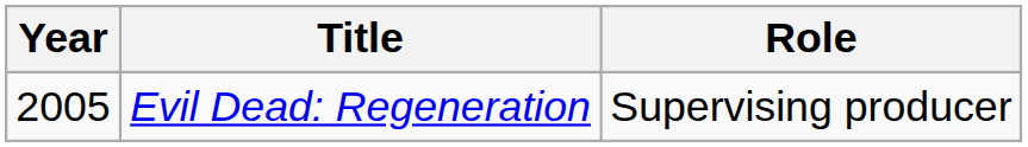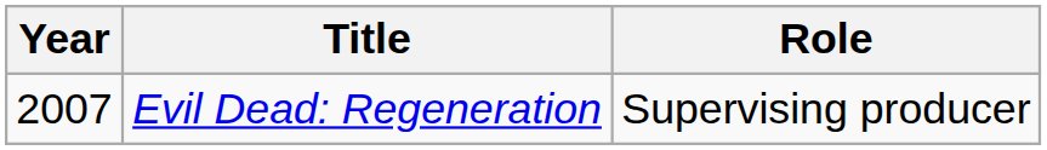Evil Dead: Regeneration | Year: 2005 -> 2007
